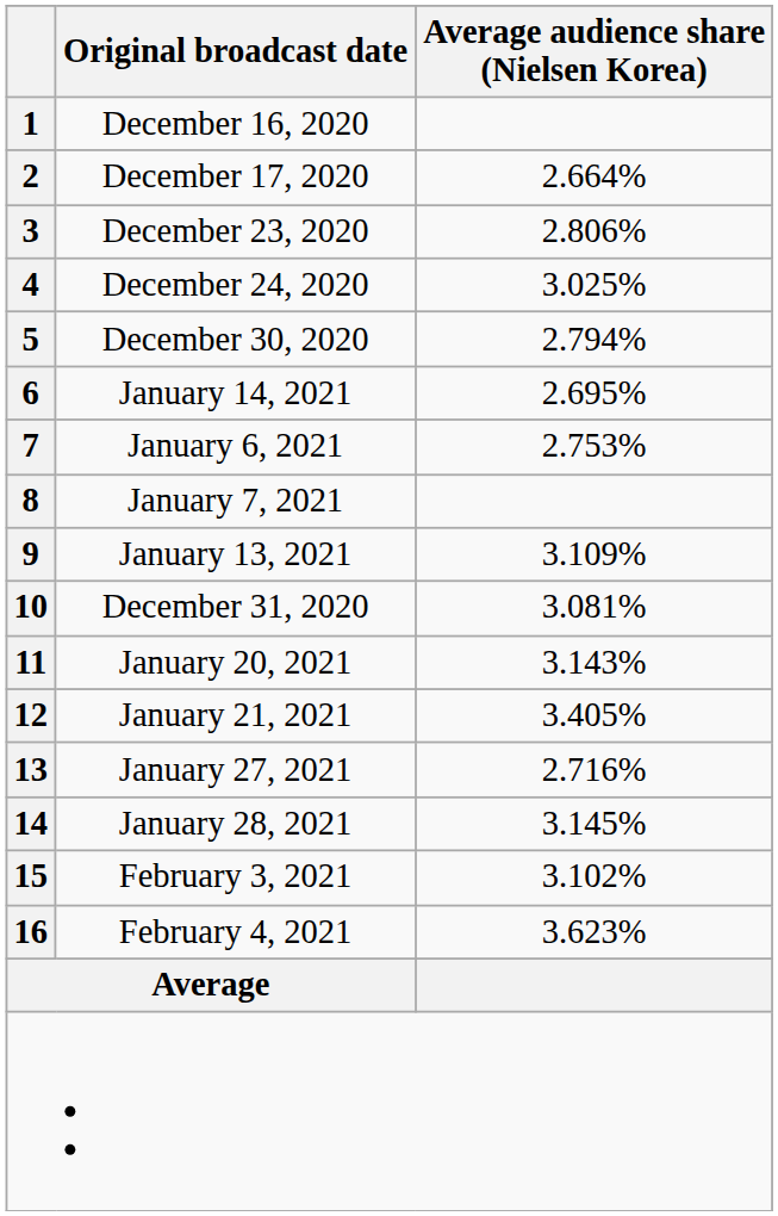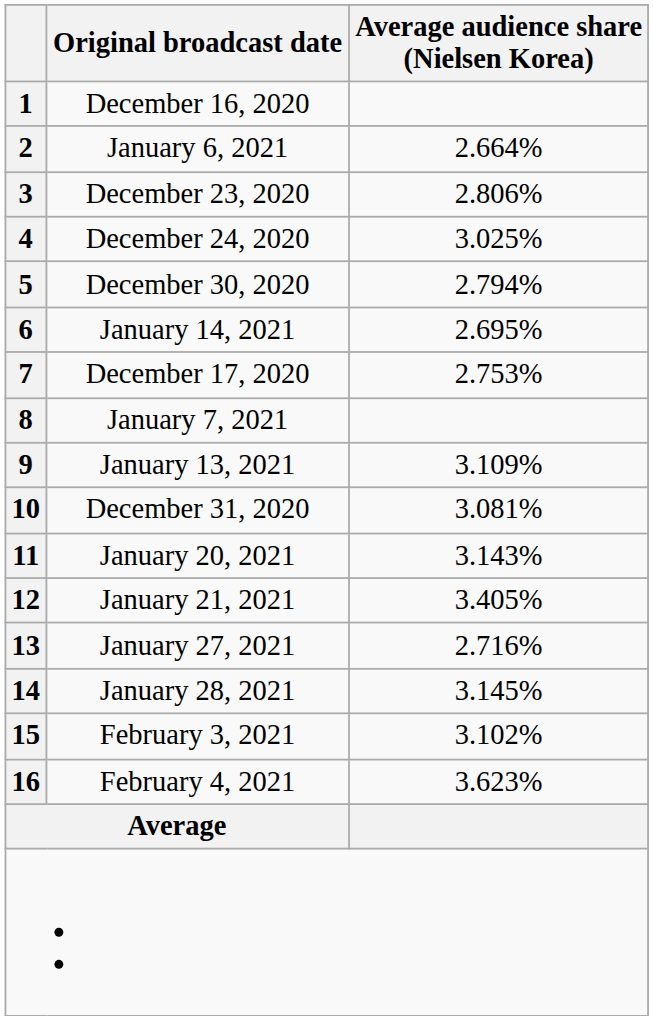2 | Original broadcast date: December 17, 2020 -> January 6, 2021
7 | Original broadcast date: January 6, 2021 -> December 17, 2020
